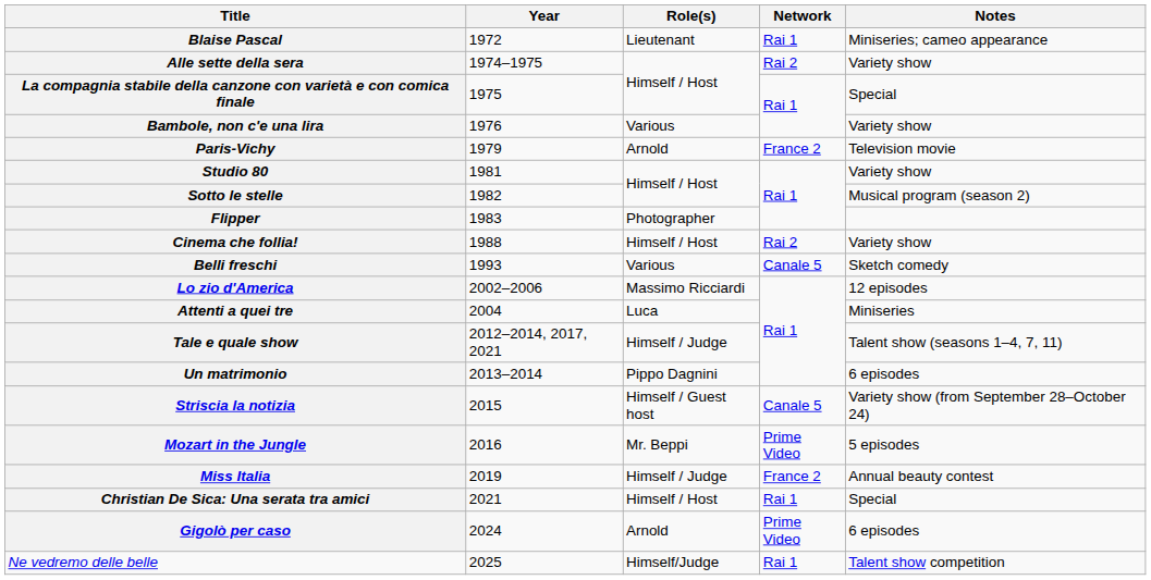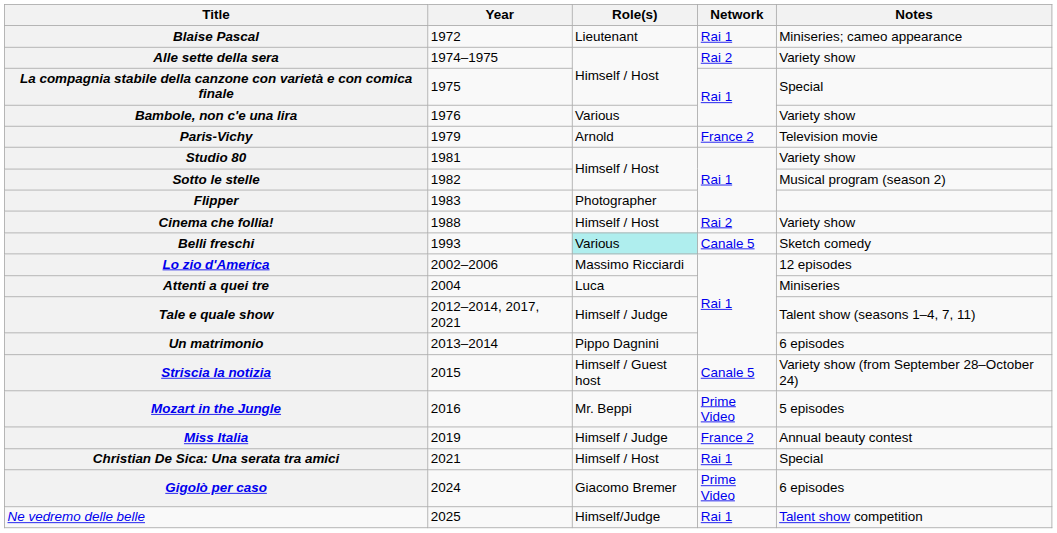Belli freschi | Role(s): no background -> paleturquoise background
Gigolò per caso | Role(s): Arnold -> Giacomo Bremer
